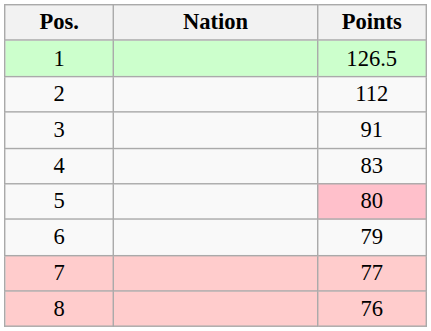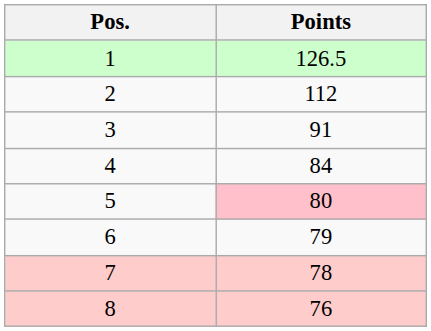- column: Nation
4 | Points: 83 -> 84
7 | Points: 77 -> 78
